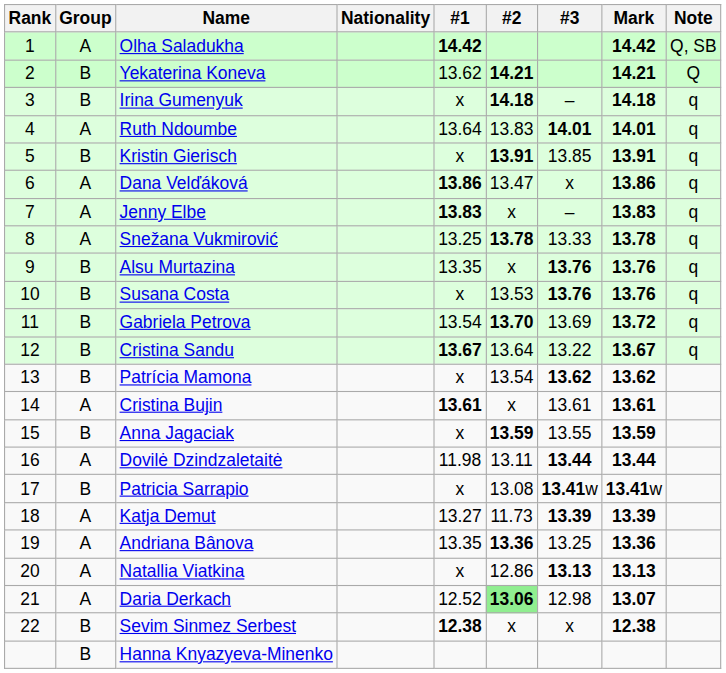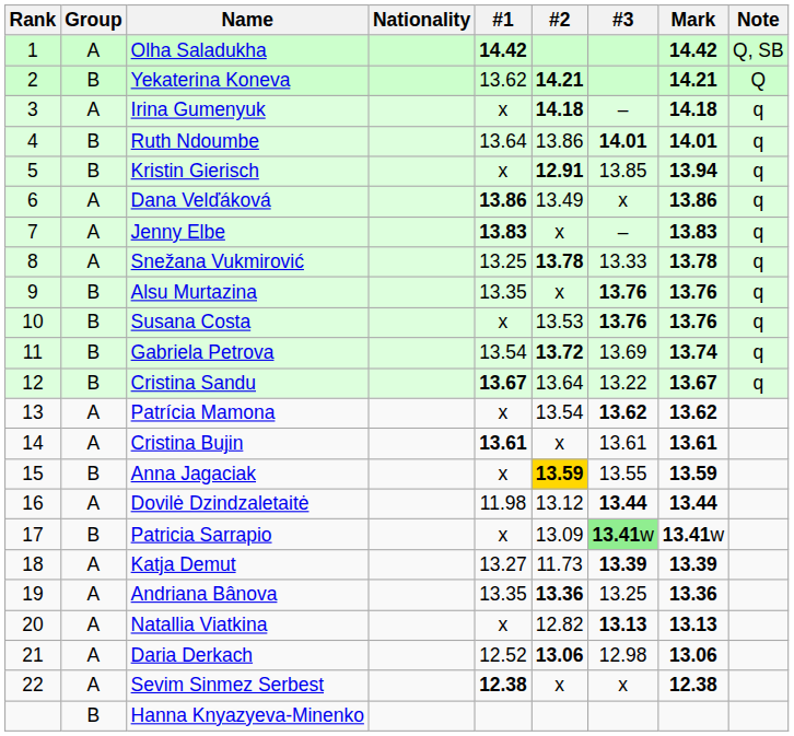Irina Gumenyuk | Group: B -> A
Ruth Ndoumbe | Group: A -> B
Ruth Ndoumbe | #2: 13.83 -> 13.86
Kristin Gierisch | #2: 13.91 -> 12.91
Kristin Gierisch | Mark: 13.91 -> 13.94
Dana Velďáková | #2: 13.47 -> 13.49
Gabriela Petrova | #2: 13.70 -> 13.72
Gabriela Petrova | Mark: 13.72 -> 13.74
Patrícia Mamona | Group: B -> A
Anna Jagaciak | #2: no background -> gold background
Dovilė Dzindzaletaitė | #2: 13.11 -> 13.12
Patricia Sarrapio | #2: 13.08 -> 13.09
Patricia Sarrapio | #3: no background -> lightgreen background
Natallia Viatkina | #2: 12.86 -> 12.82
Daria Derkach | #2: lightgreen background -> no background
Daria Derkach | Mark: 13.07 -> 13.06
Sevim Sinmez Serbest | Group: B -> A
